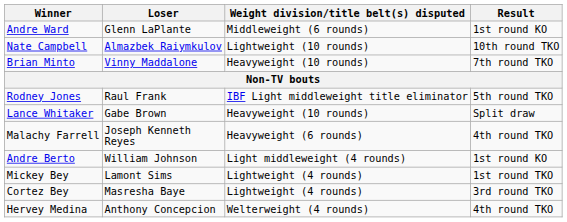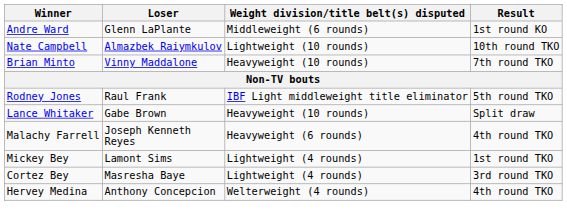- row: Andre Berto | William Johnson | Light middleweight (4 rounds) | 1st round KO
